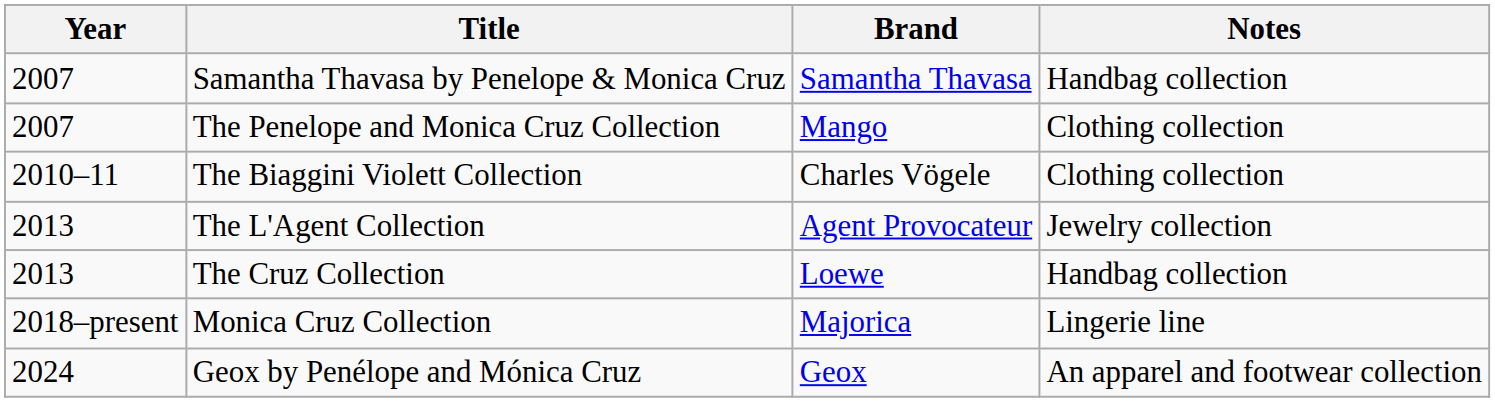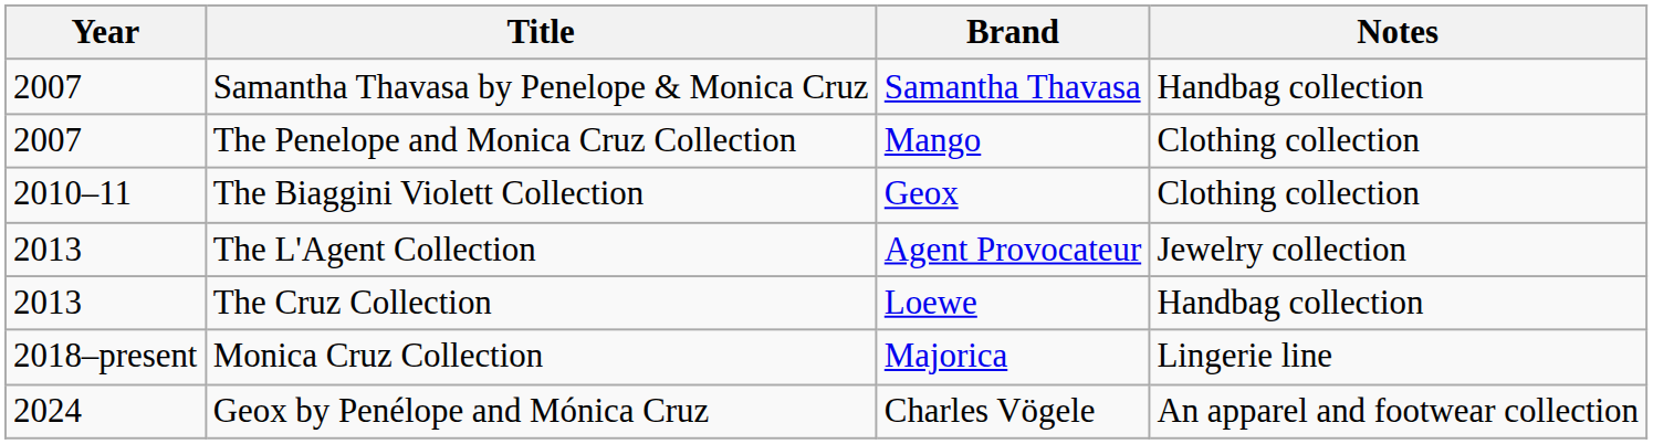The Biaggini Violett Collection | Brand: Charles Vögele -> Geox
Geox by Penélope and Mónica Cruz | Brand: Geox -> Charles Vögele
